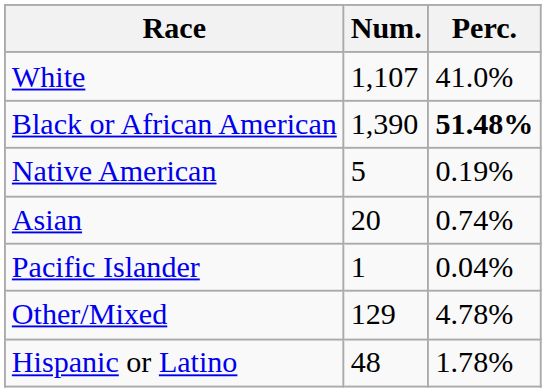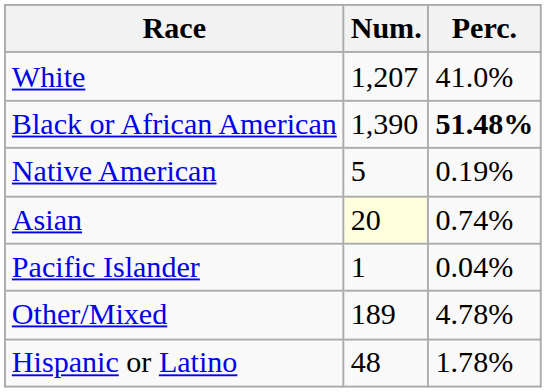White | Num.: 1,107 -> 1,207
Asian | Num.: no background -> lightyellow background
Other/Mixed | Num.: 129 -> 189
